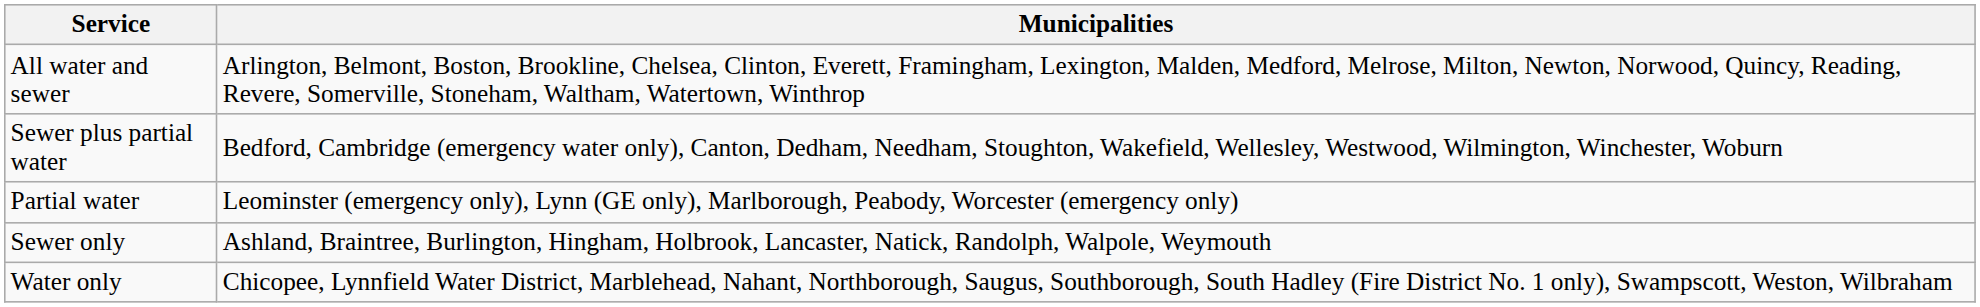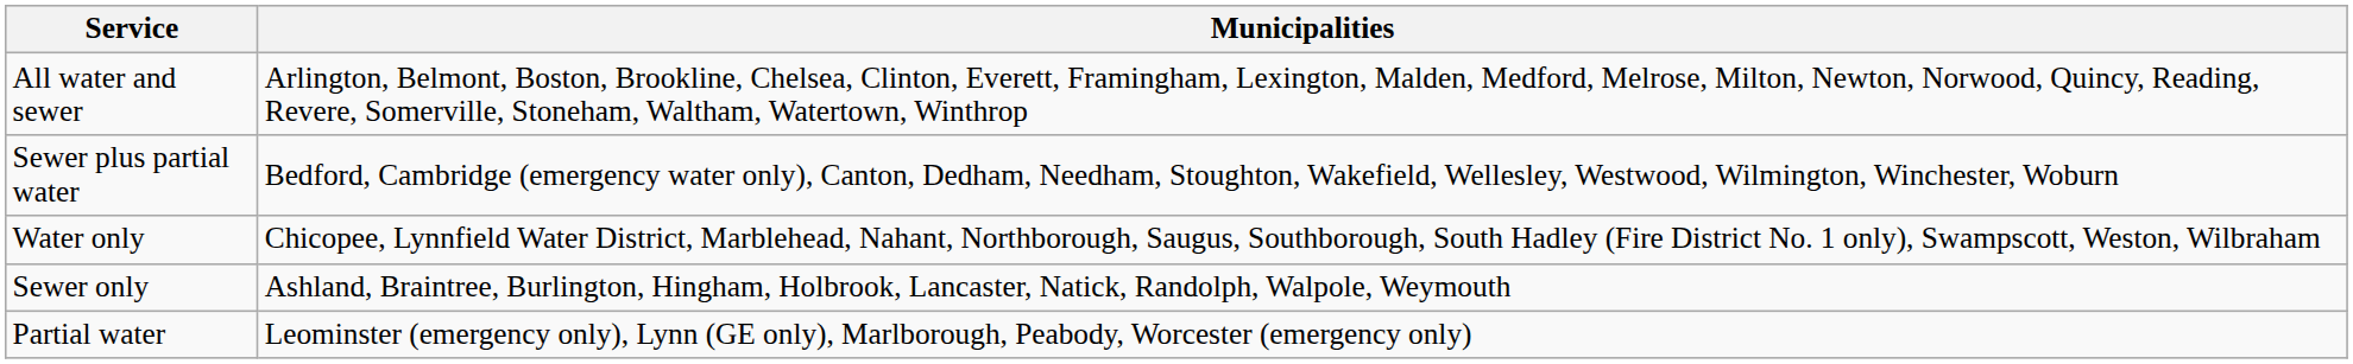rows swapped: Water only <-> Partial water
